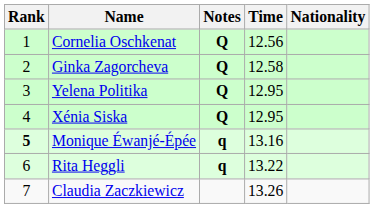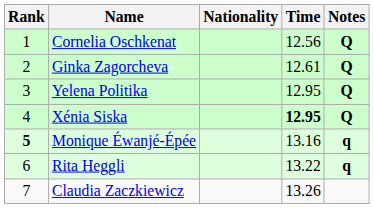columns swapped: Nationality <-> Notes
Ginka Zagorcheva | Time: 12.58 -> 12.61
Xénia Siska | Time: normal -> bold
